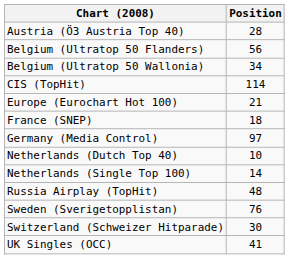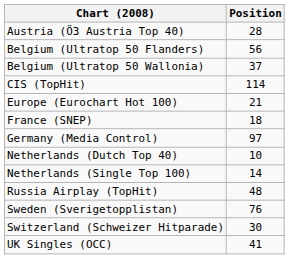Belgium (Ultratop 50 Wallonia) | Position: 34 -> 37
